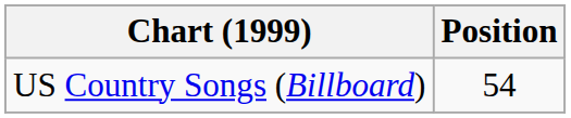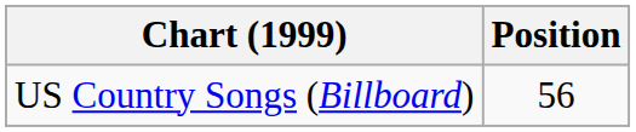US Country Songs (Billboard) | Position: 54 -> 56
